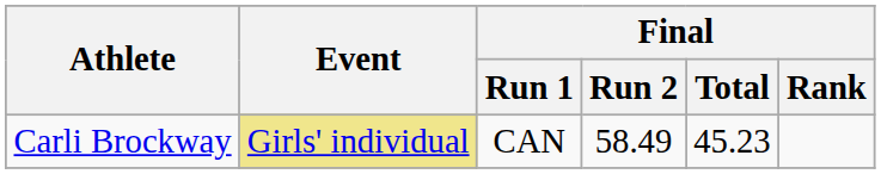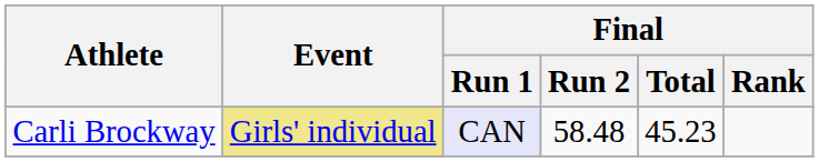Carli Brockway | Final / Run 1: no background -> lavender background
Carli Brockway | Final / Run 2: 58.49 -> 58.48
